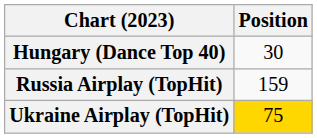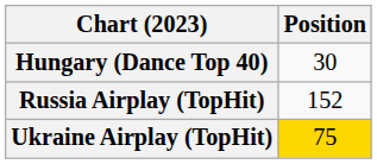Russia Airplay (TopHit) | Position: 159 -> 152
